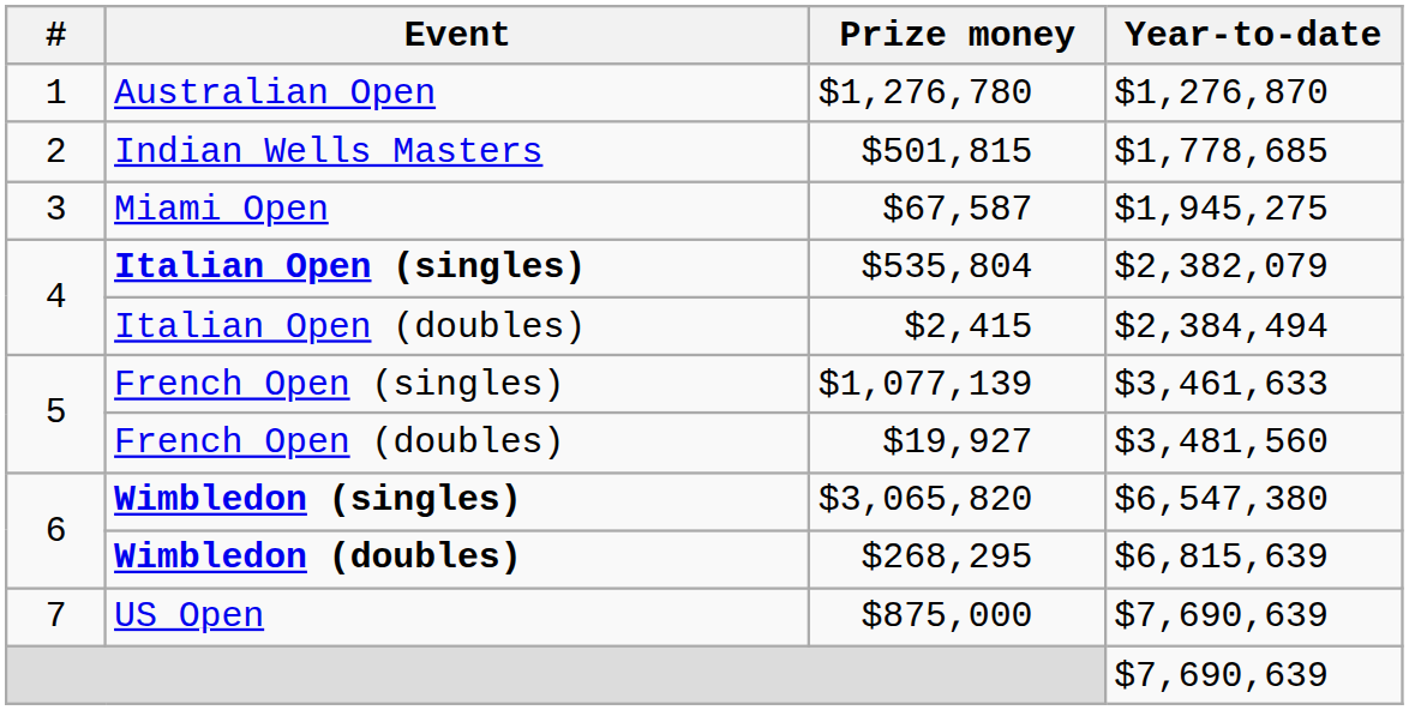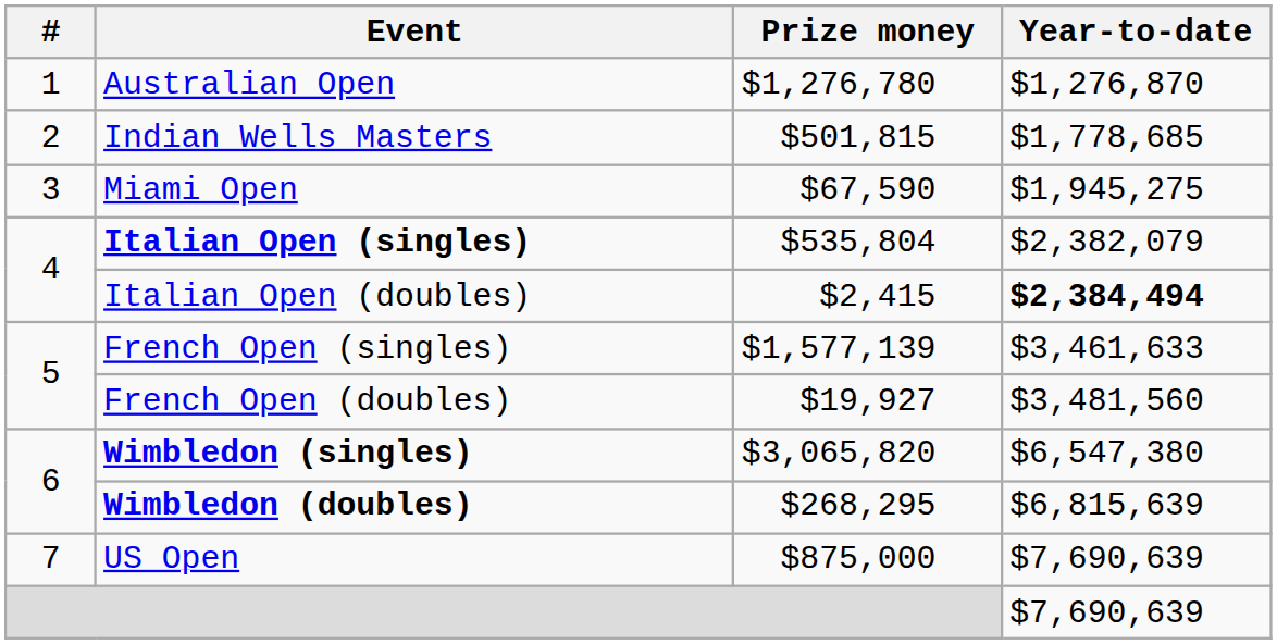Miami Open | Prize money: $67,587 -> $67,590
Italian Open (doubles) | Year-to-date: normal -> bold
French Open (singles) | Prize money: $1,077,139 -> $1,577,139
